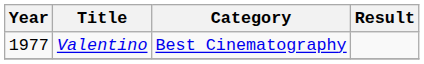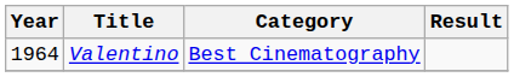Valentino | Year: 1977 -> 1964
